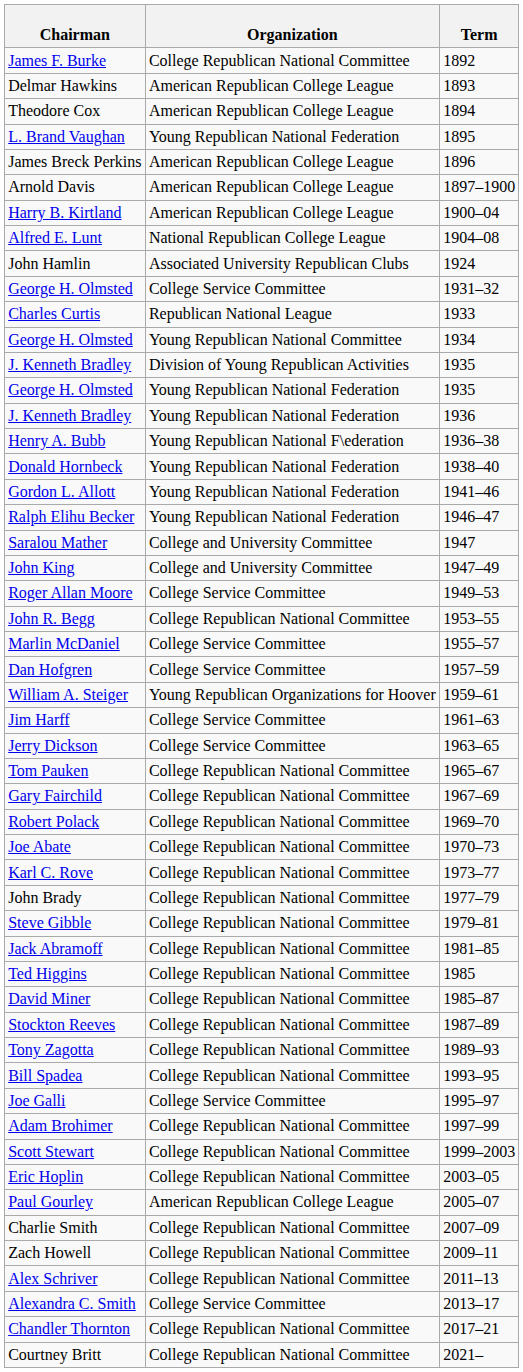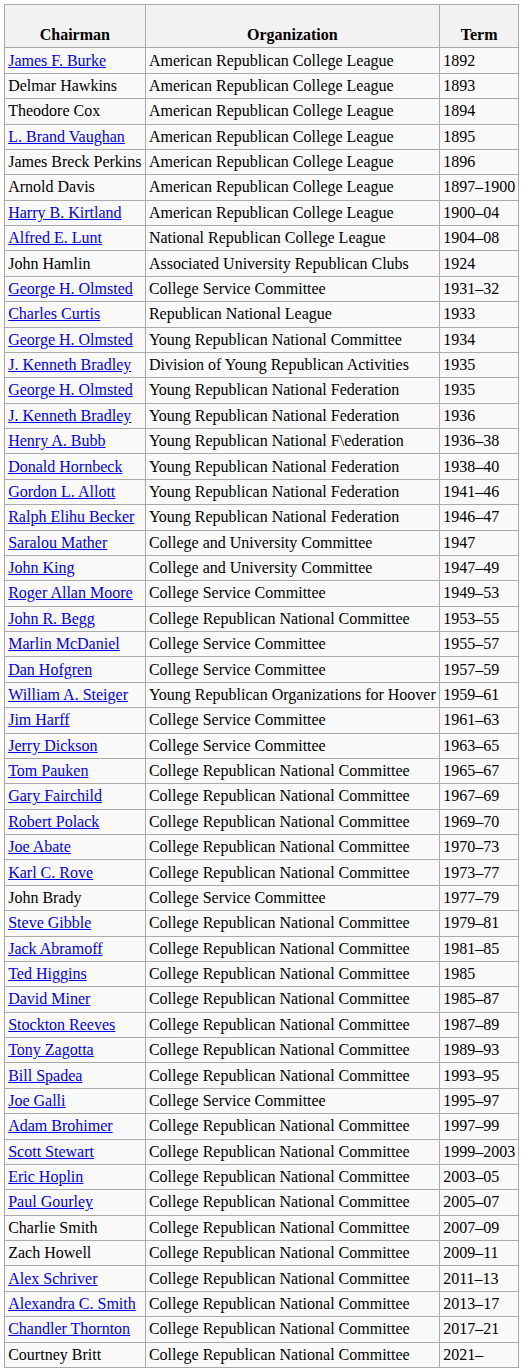James F. Burke | Organization: College Republican National Committee -> American Republican College League
L. Brand Vaughan | Organization: Young Republican National Federation -> American Republican College League
John Brady | Organization: College Republican National Committee -> College Service Committee
Paul Gourley | Organization: American Republican College League -> College Republican National Committee
Alexandra C. Smith | Organization: College Service Committee -> College Republican National Committee
